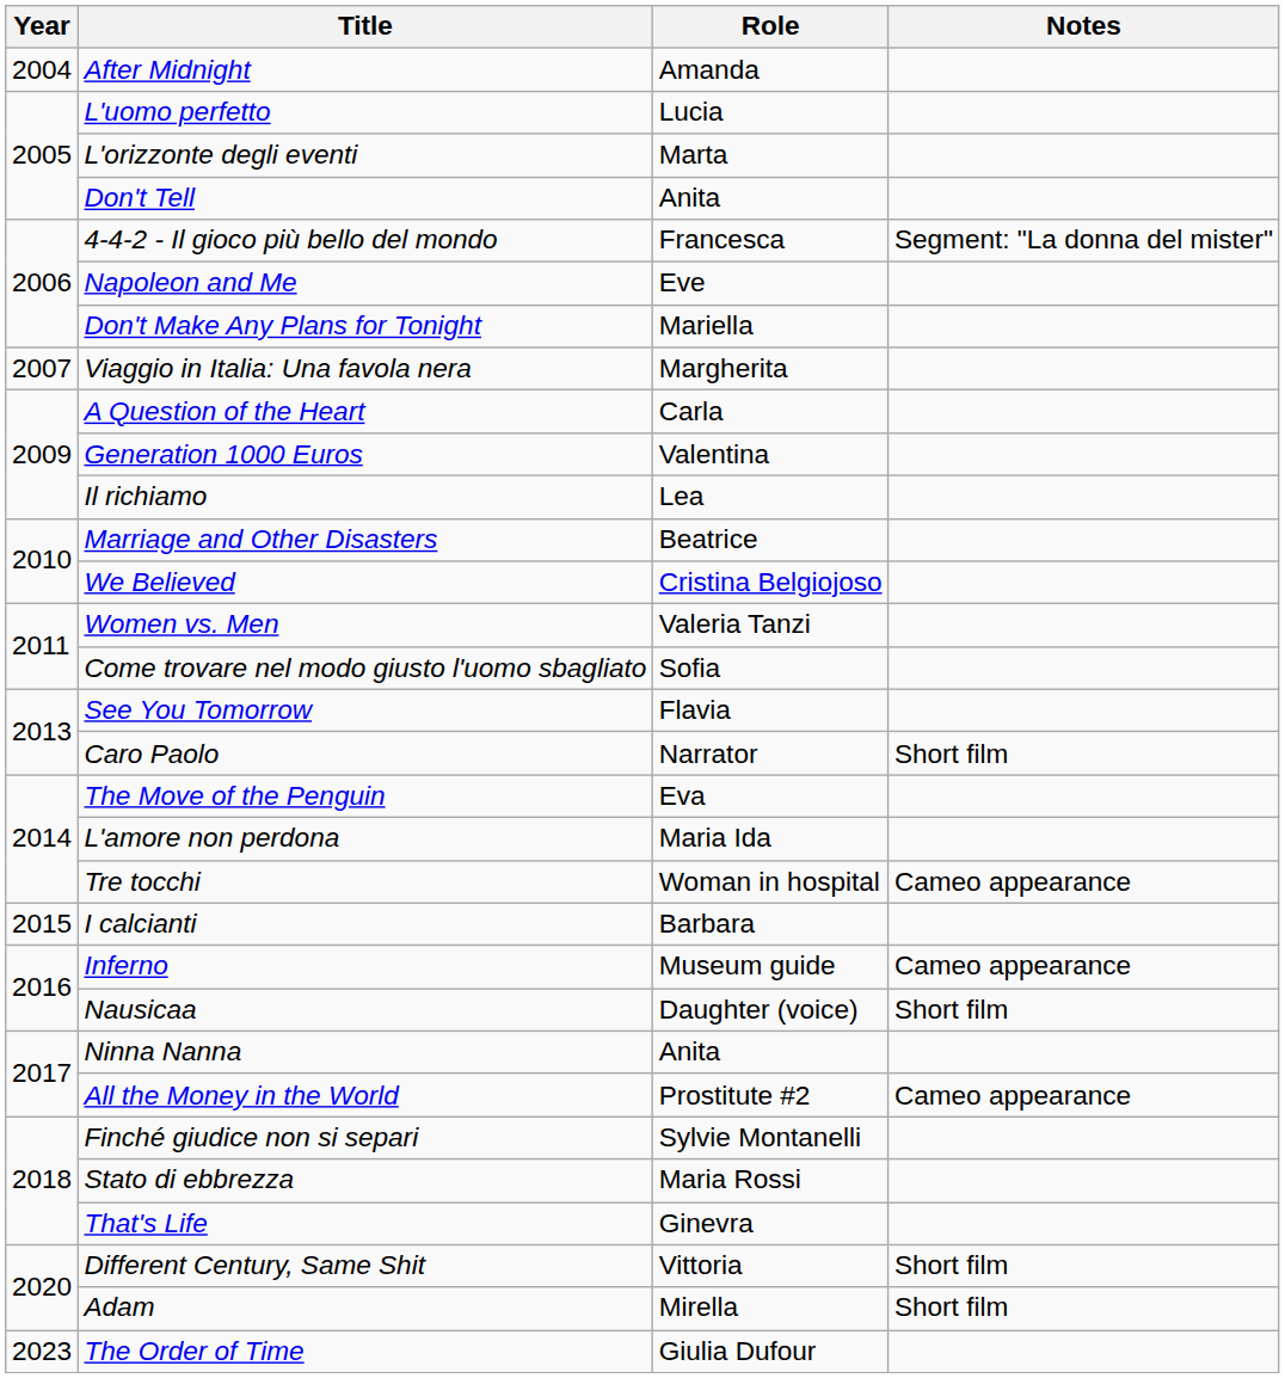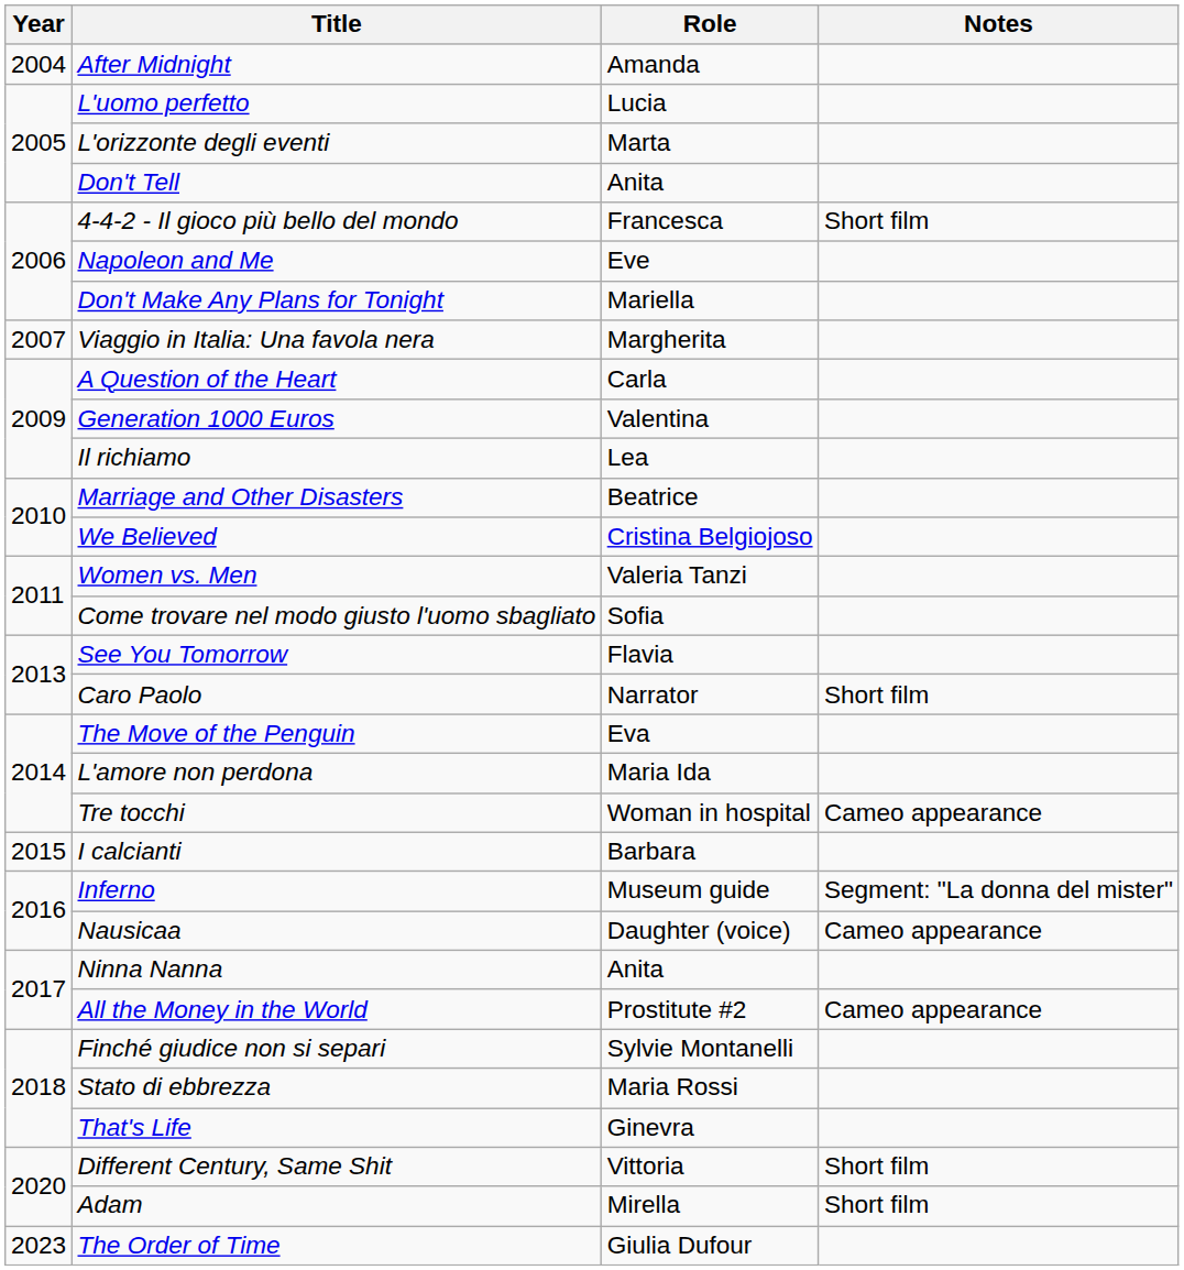4-4-2 - Il gioco più bello del mondo | Notes: Segment: "La donna del mister" -> Short film
Inferno | Notes: Cameo appearance -> Segment: "La donna del mister"
Nausicaa | Notes: Short film -> Cameo appearance
